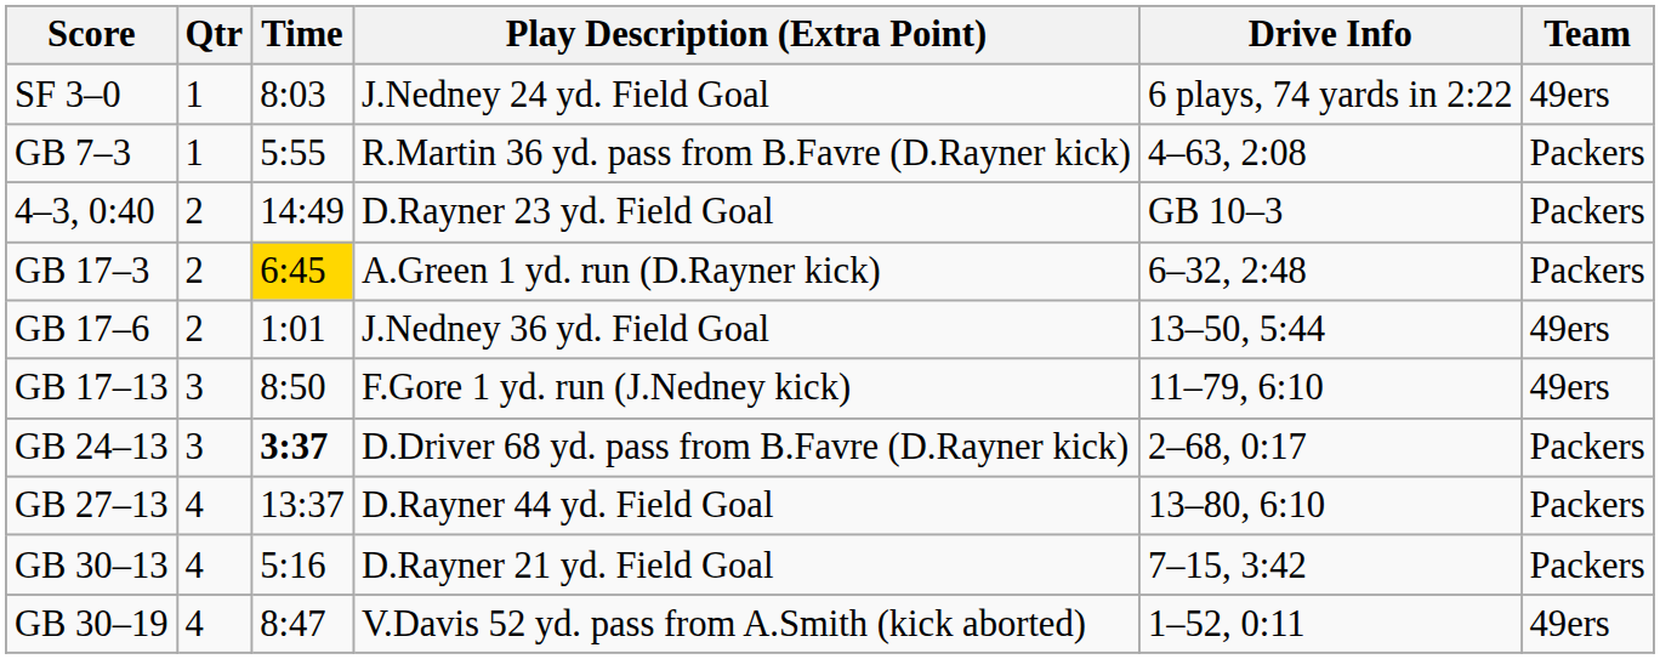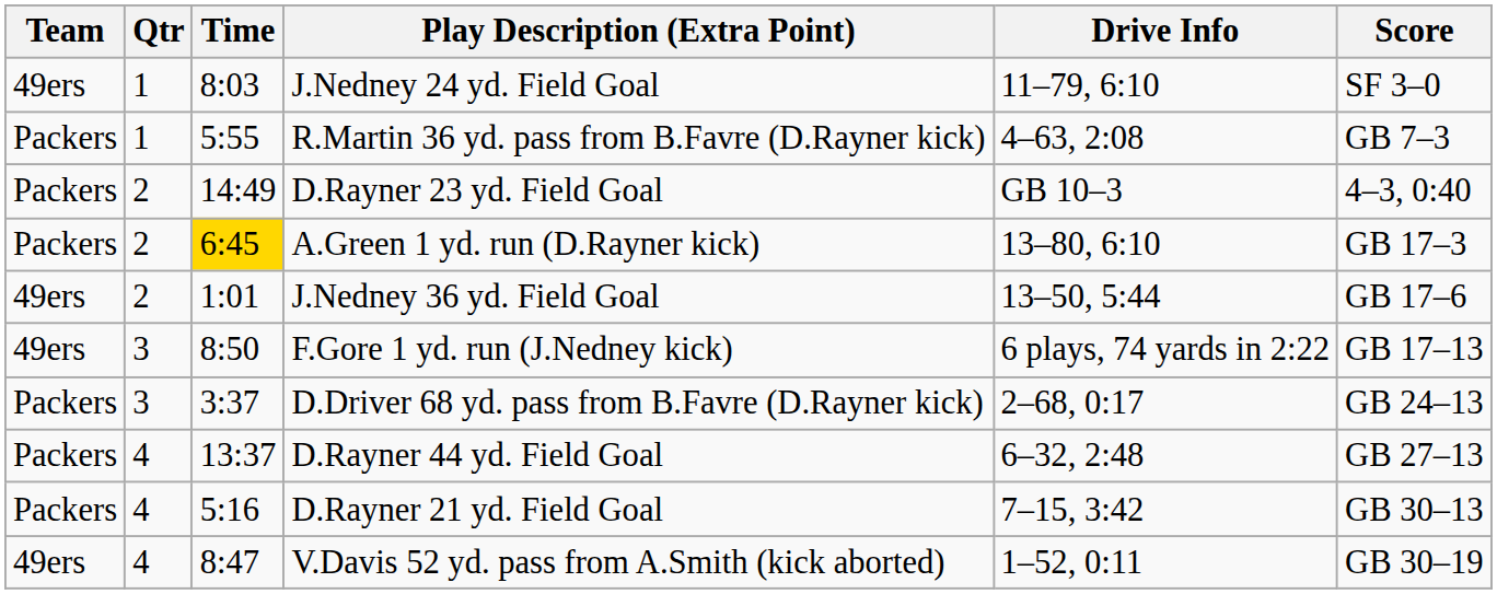columns swapped: Team <-> Score
J.Nedney 24 yd. Field Goal | Drive Info: 6 plays, 74 yards in 2:22 -> 11–79, 6:10
A.Green 1 yd. run (D.Rayner kick) | Drive Info: 6–32, 2:48 -> 13–80, 6:10
F.Gore 1 yd. run (J.Nedney kick) | Drive Info: 11–79, 6:10 -> 6 plays, 74 yards in 2:22
D.Driver 68 yd. pass from B.Favre (D.Rayner kick) | Time: bold -> normal
D.Rayner 44 yd. Field Goal | Drive Info: 13–80, 6:10 -> 6–32, 2:48
